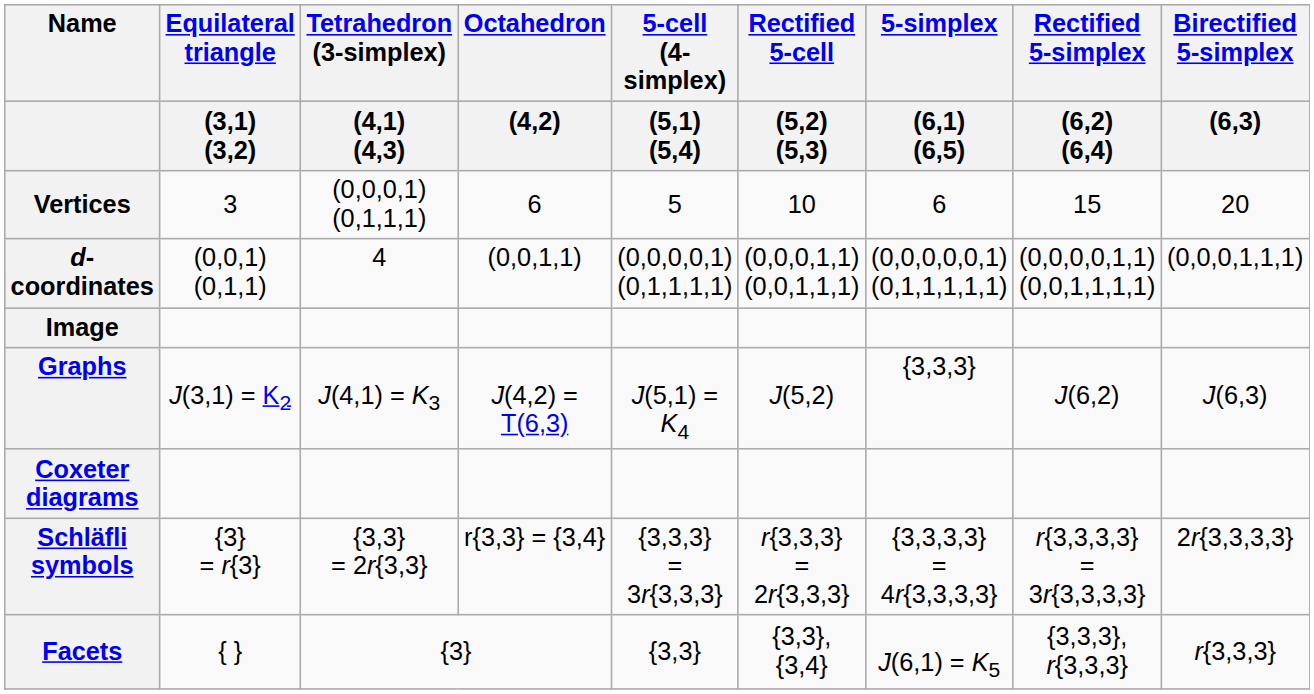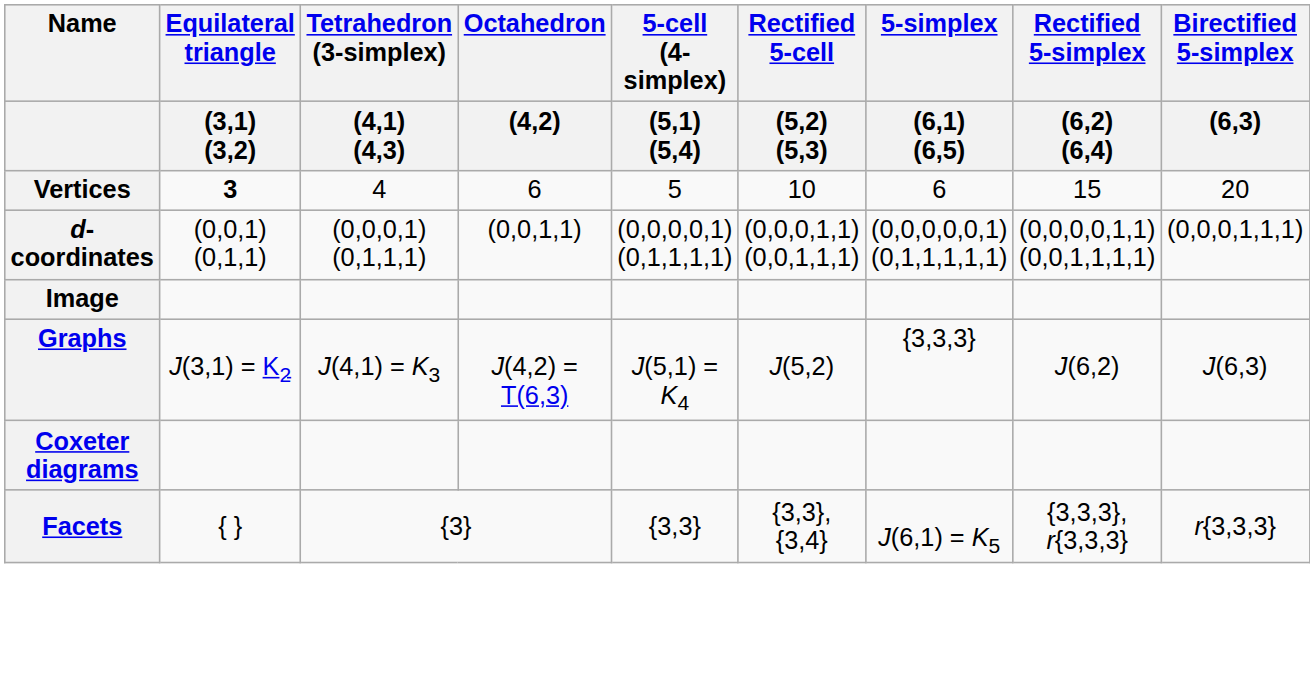Vertices | Equilateral triangle / (3,1) (3,2): normal -> bold
Vertices | Tetrahedron (3-simplex) / (4,1) (4,3): (0,0,0,1) (0,1,1,1) -> 4
d-coordinates | Tetrahedron (3-simplex) / (4,1) (4,3): 4 -> (0,0,0,1) (0,1,1,1)
- row: Schläfli symbols | {3} = r{3} | {3,3} = 2r{3,3} | r{3,3} = {3,4} | {3,3,3} = 3r{3,3,3} | r{3,3,3} = 2r{3,3,3} | {3,3,3,3} = 4r{3,3,3,3} | r{3,3,3,3} = 3r{3,3,3,3} | 2r{3,3,3,3}
